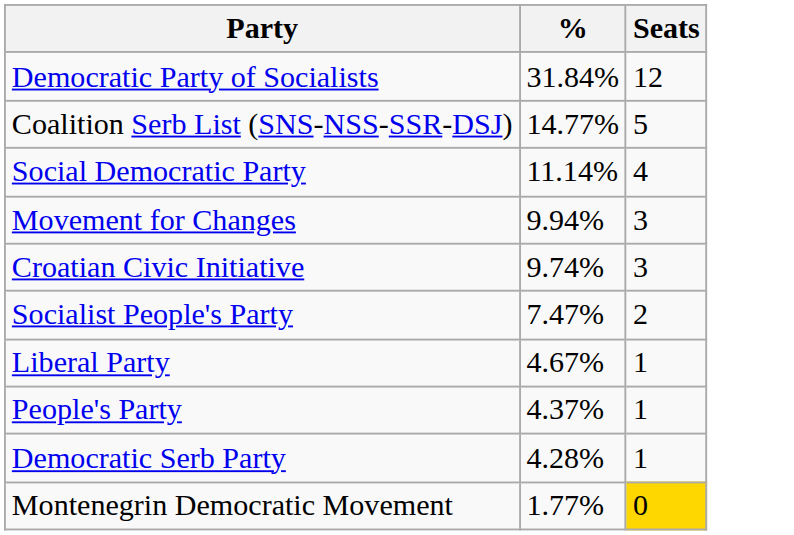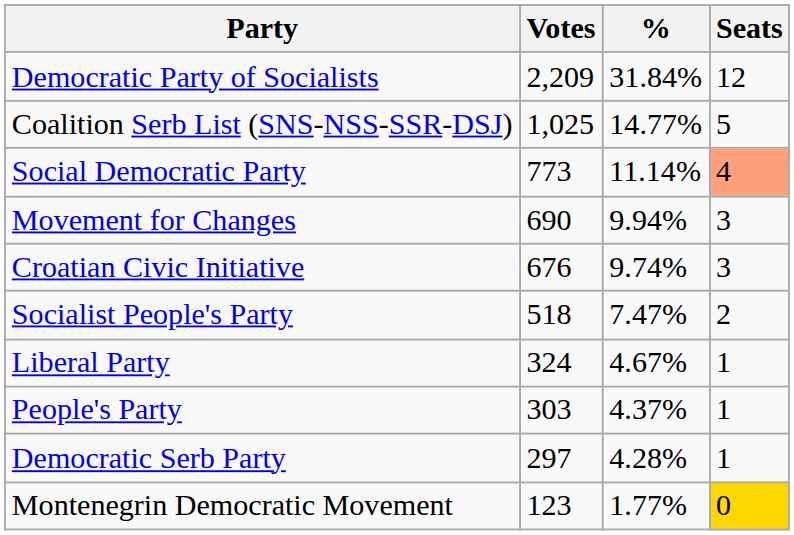+ column: Votes | 2,209 | 1,025 | 773 | 690 | 676 | 518 | 324 | 303 | 297 | 123
Social Democratic Party | Seats: no background -> lightsalmon background
